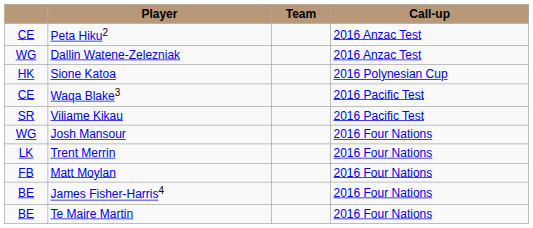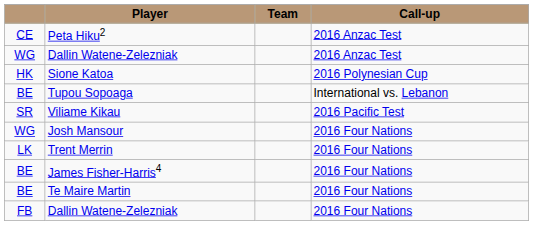+ row: BE | Tupou Sopoaga | International vs. Lebanon
- row: CE | Waqa Blake3 | 2016 Pacific Test
- row: FB | Matt Moylan | 2016 Four Nations
+ row: FB | Dallin Watene-Zelezniak | 2016 Four Nations
